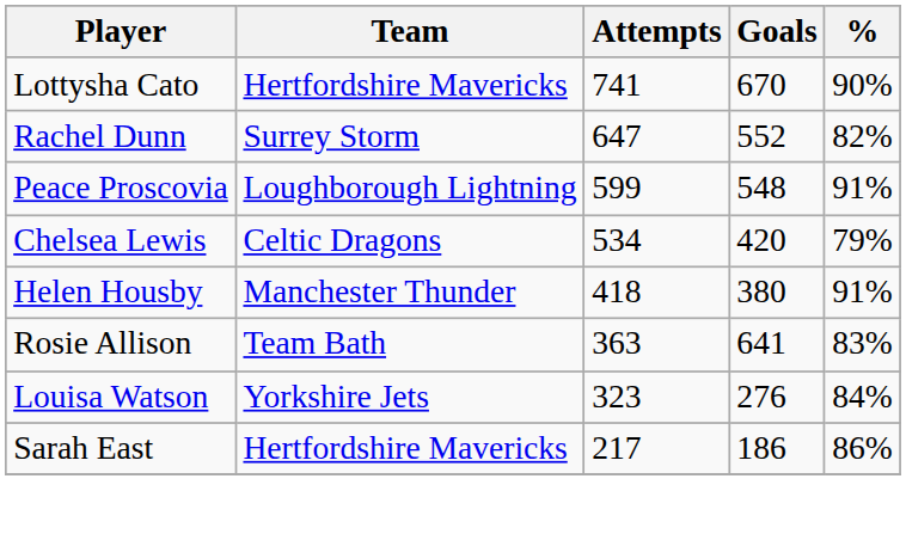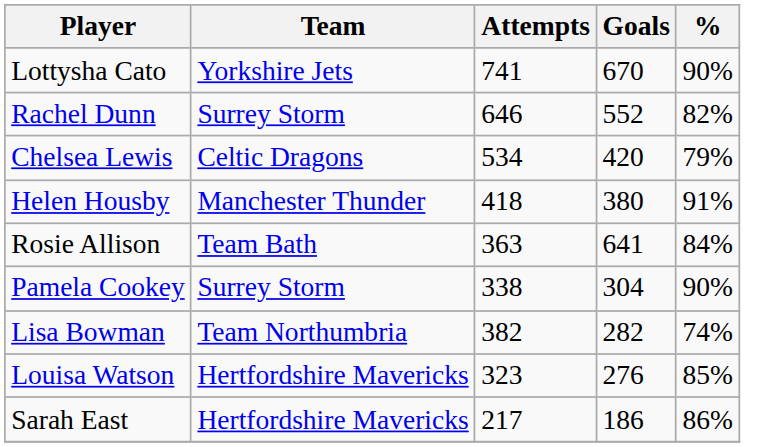Lottysha Cato | Team: Hertfordshire Mavericks -> Yorkshire Jets
Rachel Dunn | Attempts: 647 -> 646
- row: Peace Proscovia | Loughborough Lightning | 599 | 548 | 91%
Rosie Allison | %: 83% -> 84%
+ row: Pamela Cookey | Surrey Storm | 338 | 304 | 90%
+ row: Lisa Bowman | Team Northumbria | 382 | 282 | 74%
Louisa Watson | Team: Yorkshire Jets -> Hertfordshire Mavericks
Louisa Watson | %: 84% -> 85%
